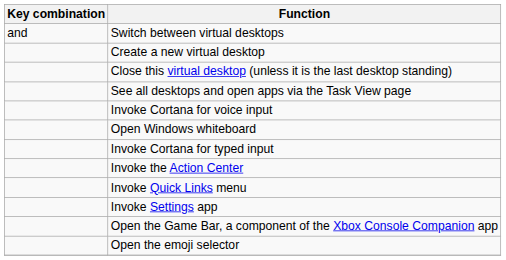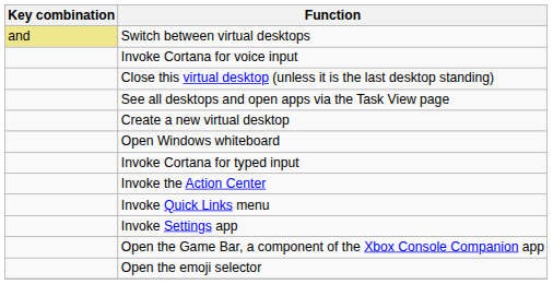Switch between virtual desktops | Key combination: no background -> khaki background
rows swapped: Create a new virtual desktop <-> Invoke Cortana for voice input
